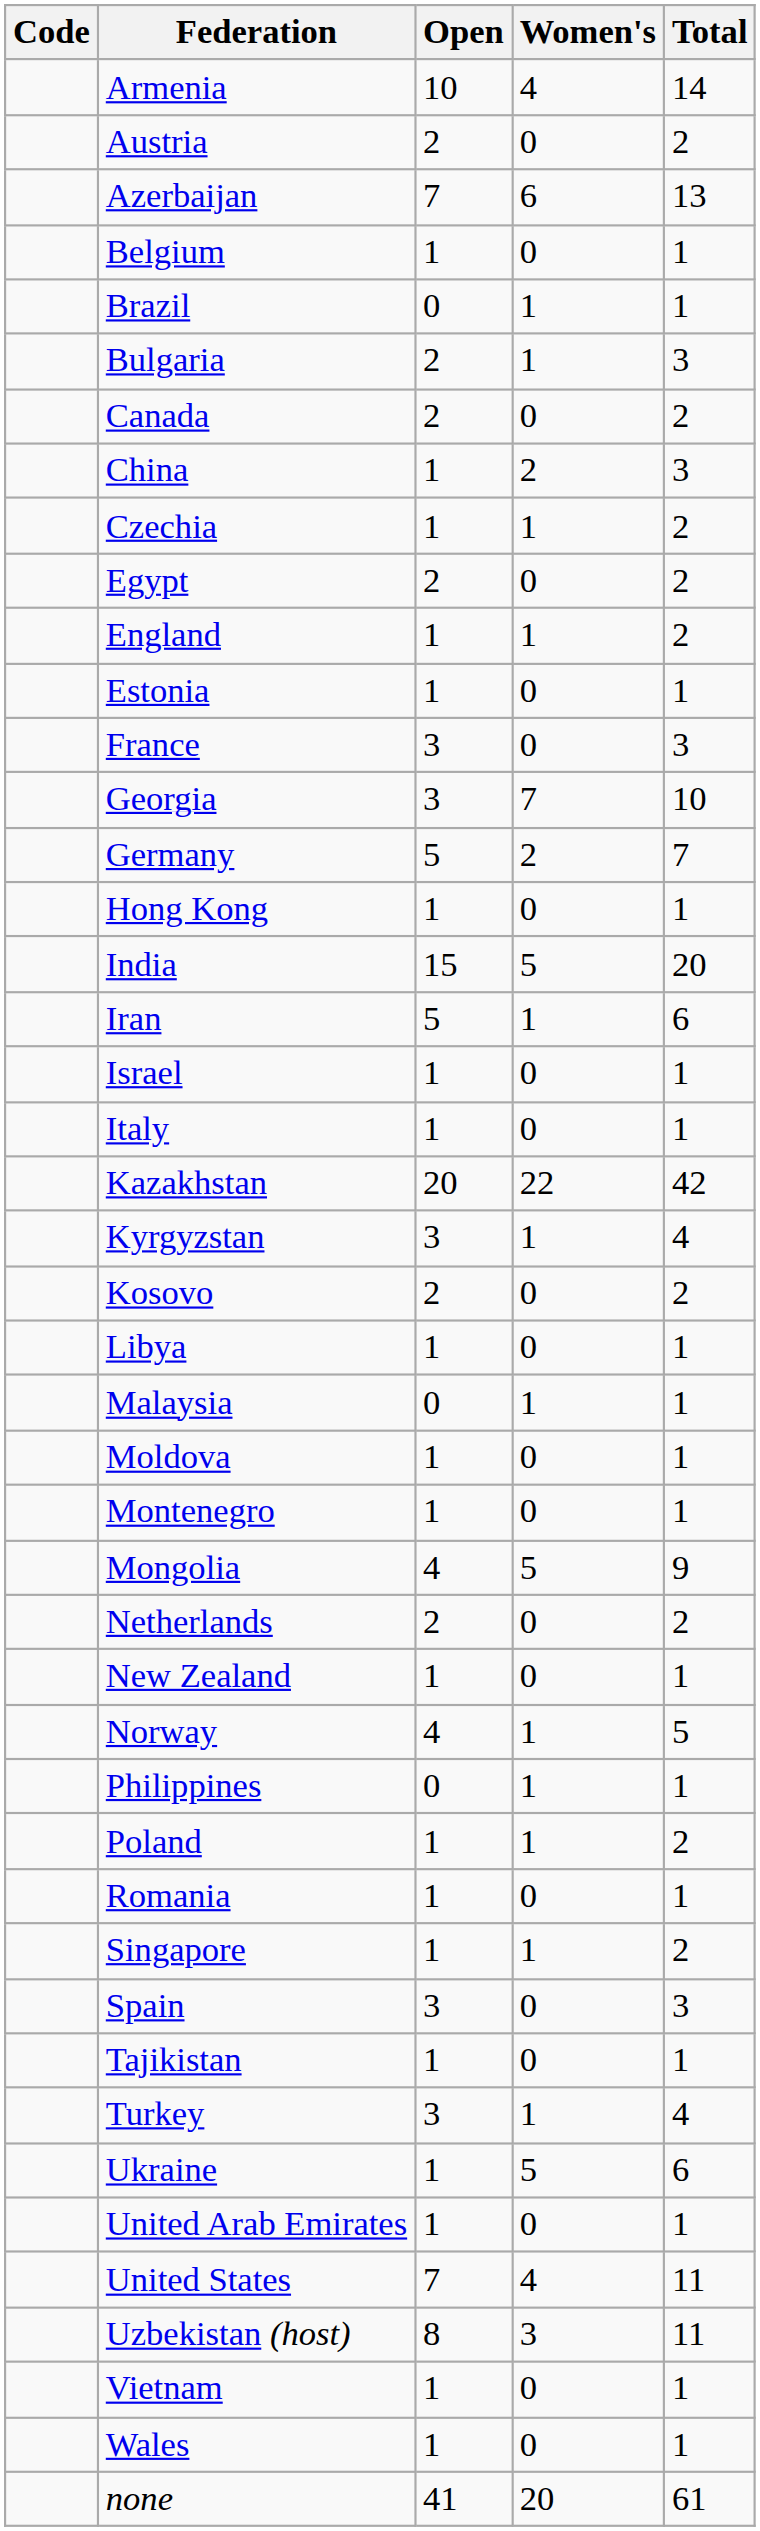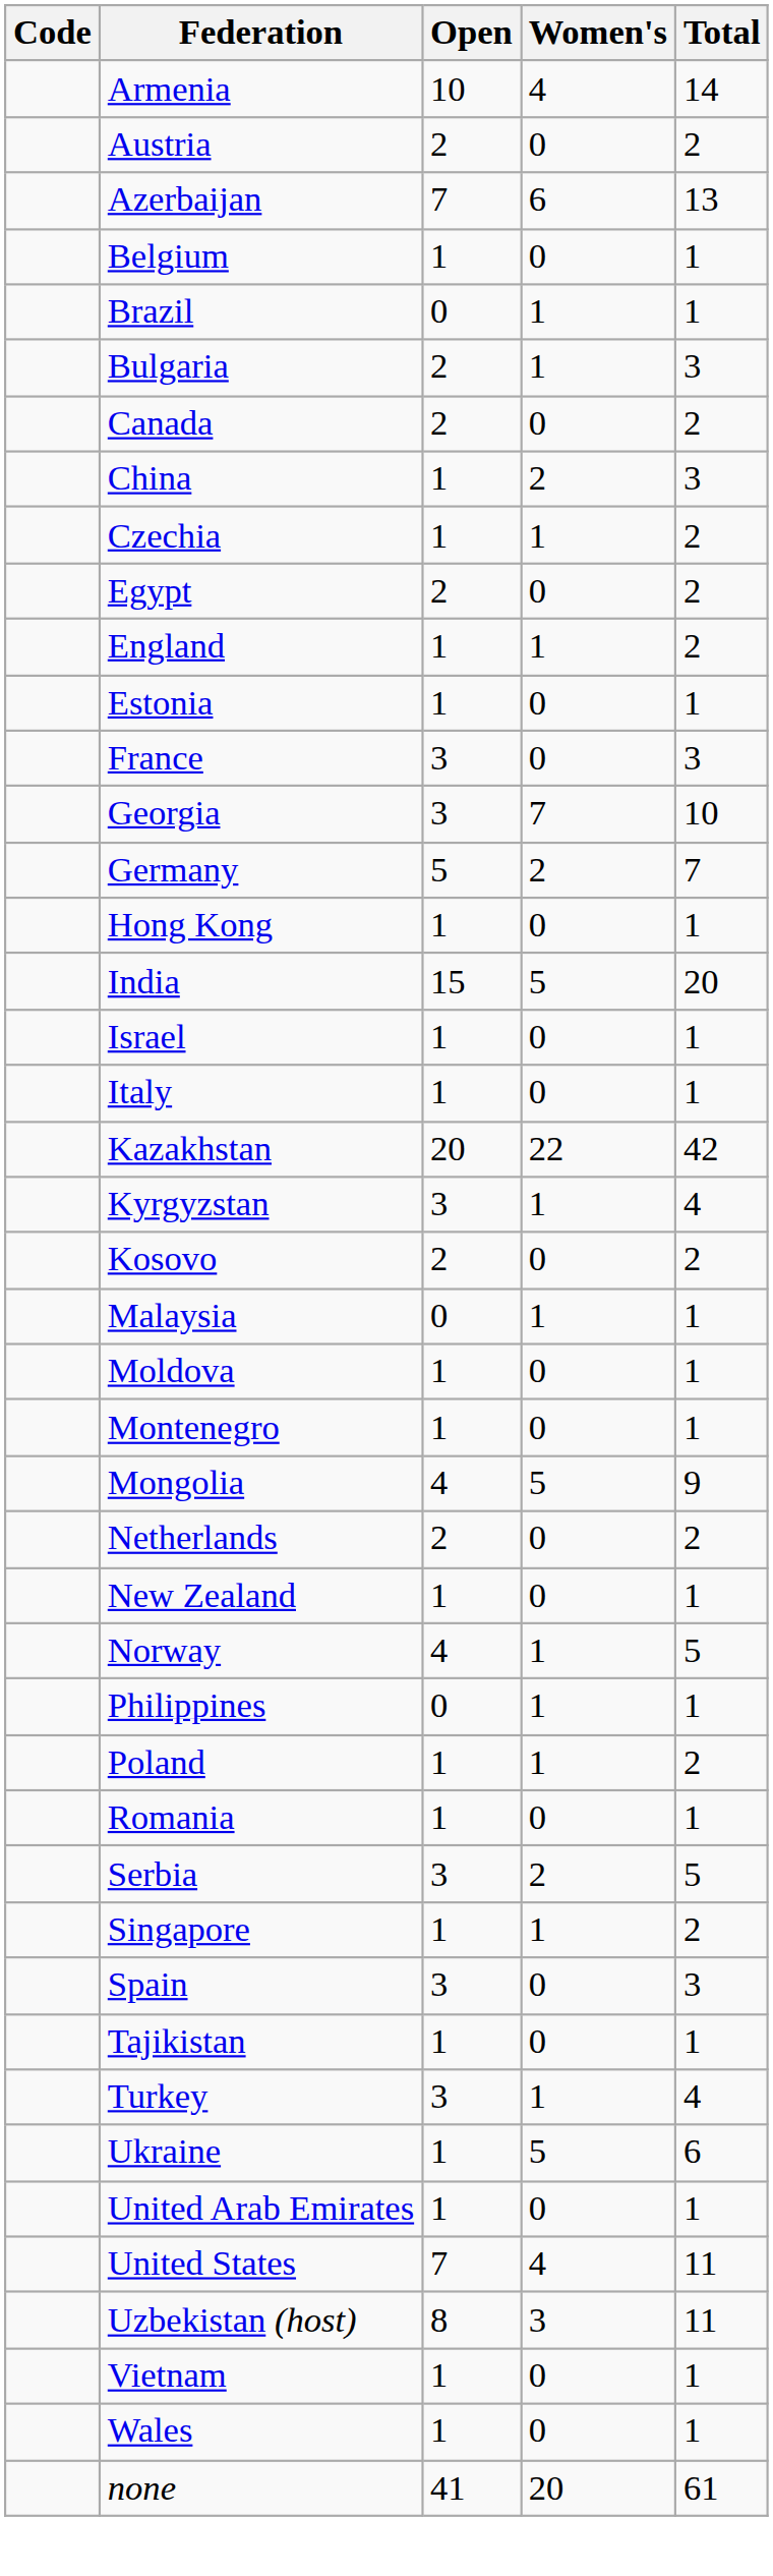- row: Iran | 5 | 1 | 6
- row: Libya | 1 | 0 | 1
+ row: Serbia | 3 | 2 | 5
